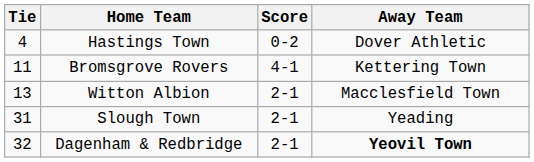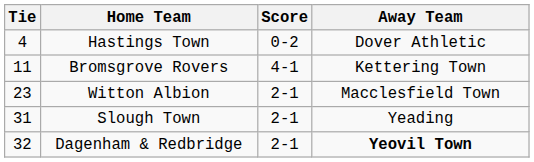Witton Albion | Tie: 13 -> 23
